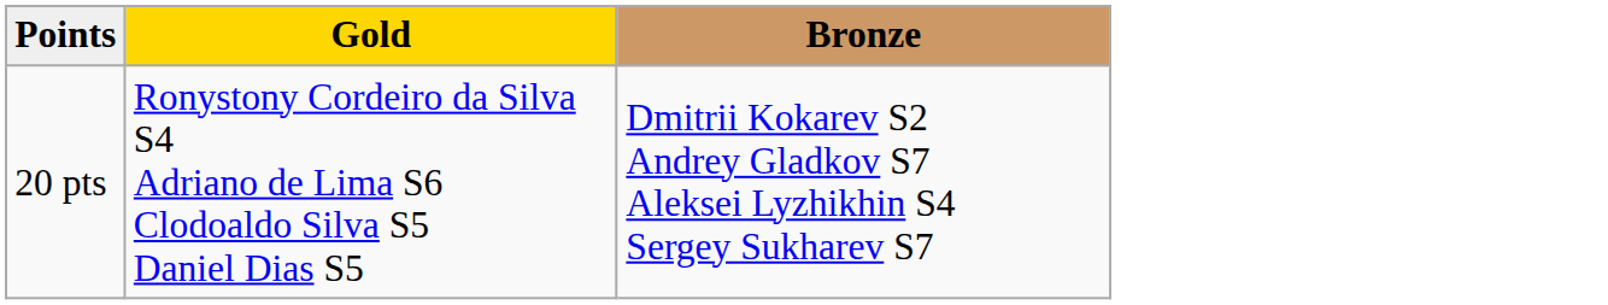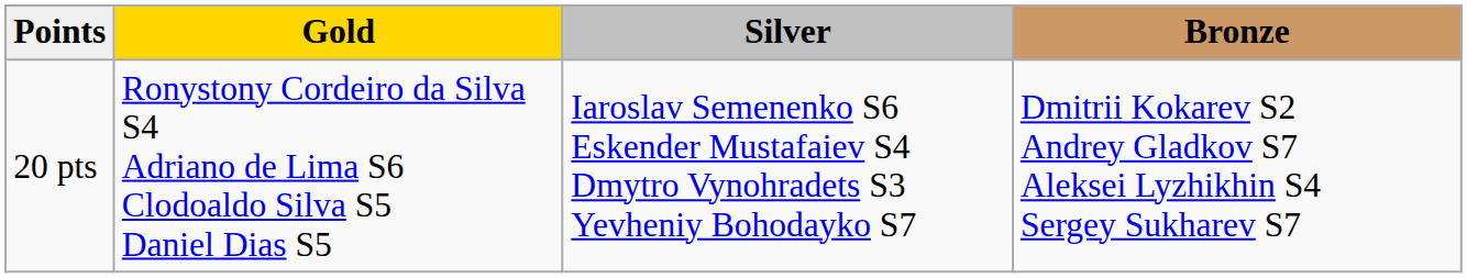+ column: Silver | Iaroslav Semenenko S6 Eskender Mustafaiev S4 Dmytro Vynohradets S3 Yevheniy Bohodayko S7
